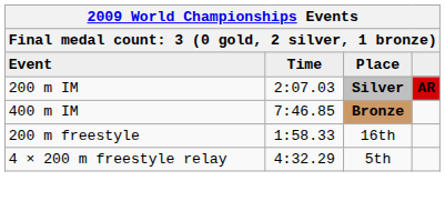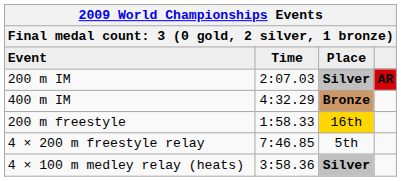400 m IM | Time: 7:46.85 -> 4:32.29
200 m freestyle | Place: no background -> gold background
4 × 200 m freestyle relay | Time: 4:32.29 -> 7:46.85
+ row: 4 × 100 m medley relay (heats) | 3:58.36 | Silver
